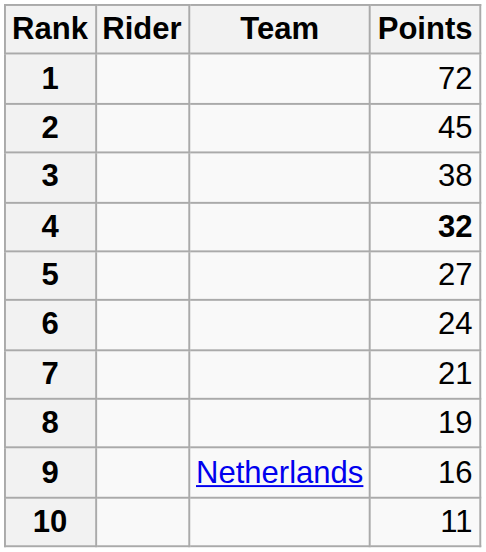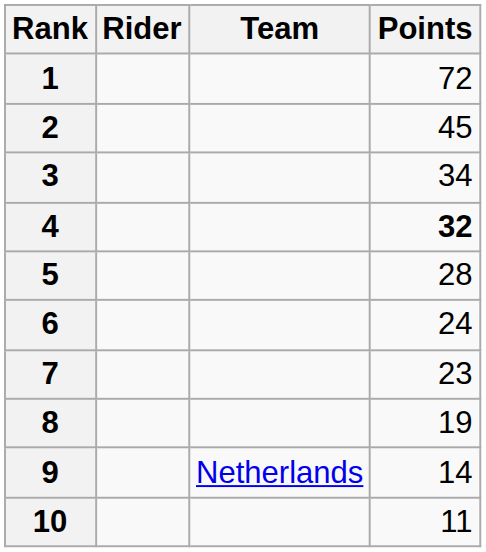3 | Points: 38 -> 34
5 | Points: 27 -> 28
7 | Points: 21 -> 23
9 | Points: 16 -> 14
